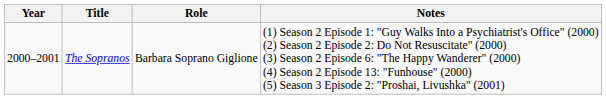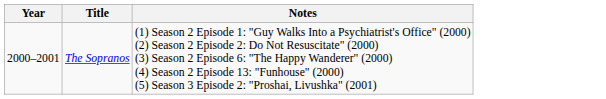- column: Role | Barbara Soprano Giglione
